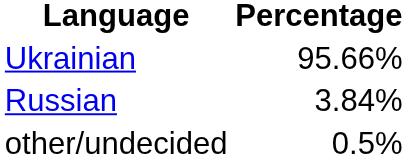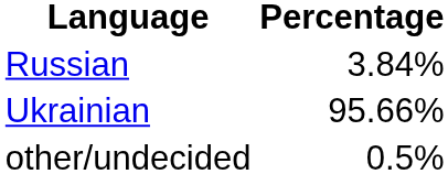rows swapped: Ukrainian <-> Russian
